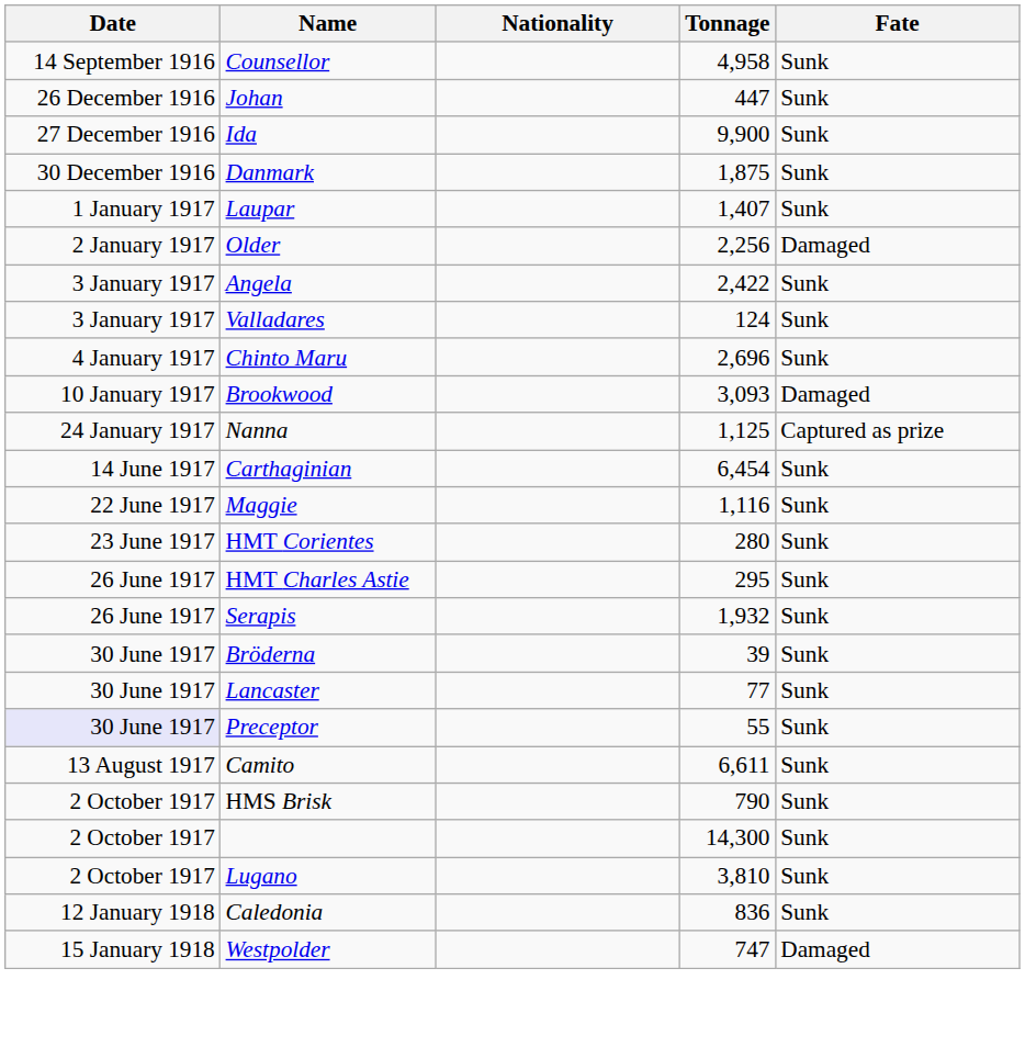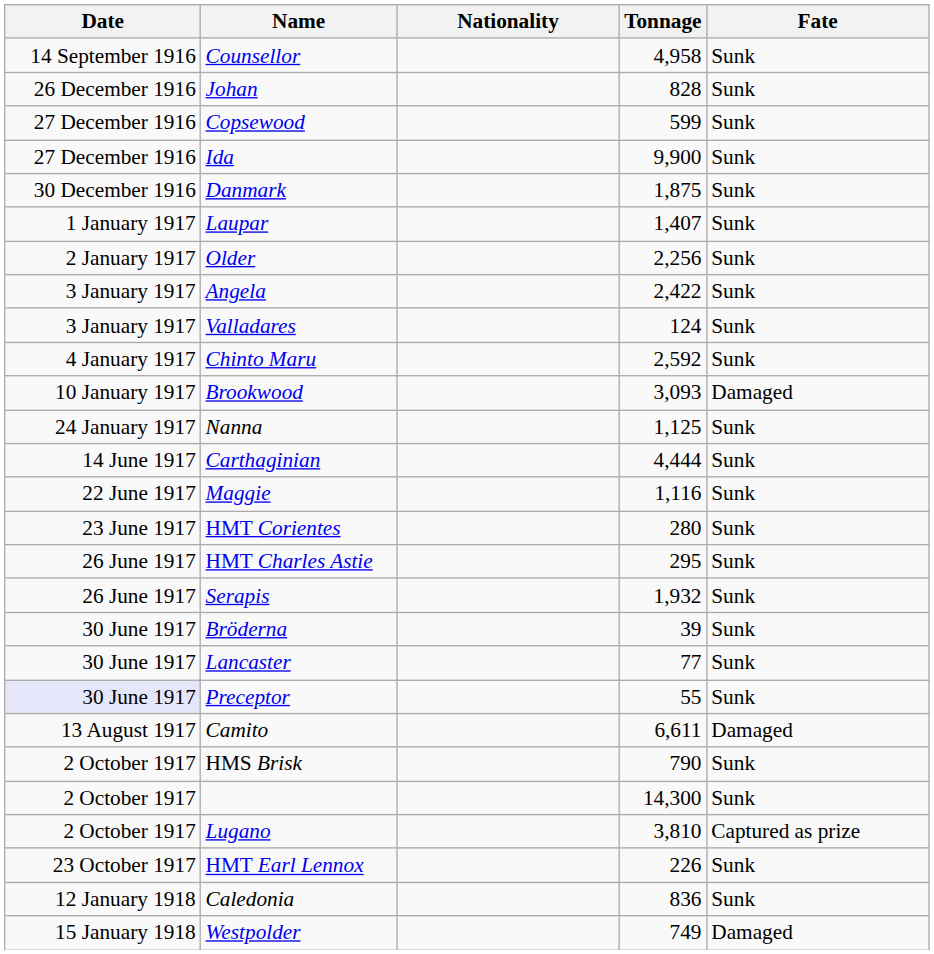Johan | Tonnage: 447 -> 828
+ row: 27 December 1916 | Copsewood | 599 | Sunk
Older | Fate: Damaged -> Sunk
Chinto Maru | Tonnage: 2,696 -> 2,592
Nanna | Fate: Captured as prize -> Sunk
Carthaginian | Tonnage: 6,454 -> 4,444
Camito | Fate: Sunk -> Damaged
Lugano | Fate: Sunk -> Captured as prize
+ row: 23 October 1917 | HMT Earl Lennox | 226 | Sunk
Westpolder | Tonnage: 747 -> 749
